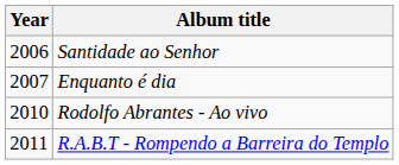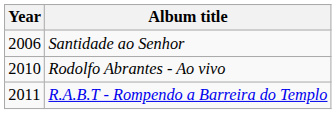- row: 2007 | Enquanto é dia
